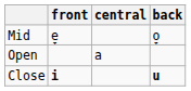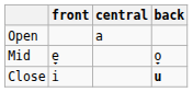rows swapped: Open <-> Mid
Close | front: bold -> normal
